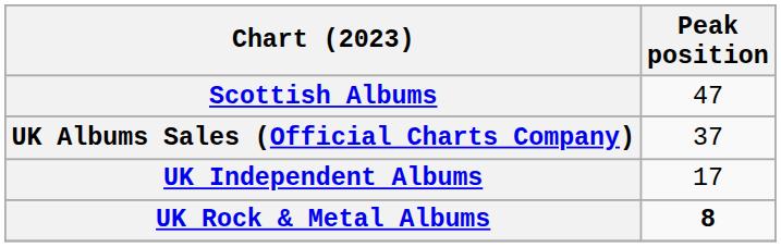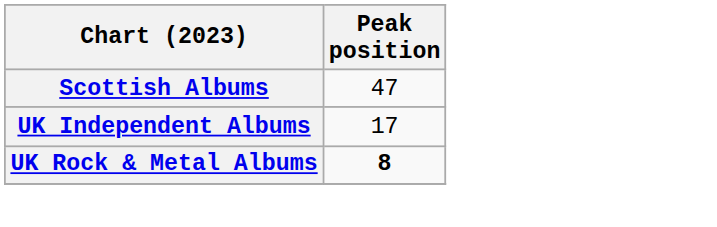- row: UK Albums Sales (Official Charts Company) | 37
